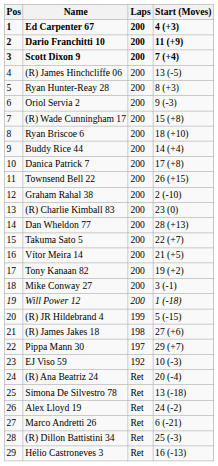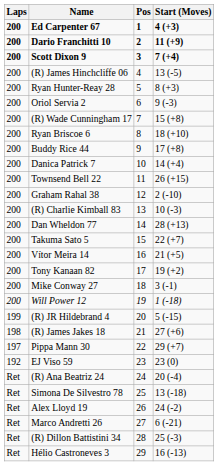columns swapped: Pos <-> Laps
Buddy Rice 44 | Start (Moves): 14 (+4) -> 17 (+8)
Danica Patrick 7 | Start (Moves): 17 (+8) -> 14 (+4)
(R) Charlie Kimball 83 | Start (Moves): 23 (0) -> 10 (-3)
EJ Viso 59 | Start (Moves): 10 (-3) -> 23 (0)
